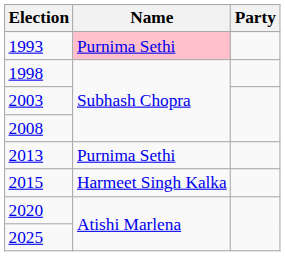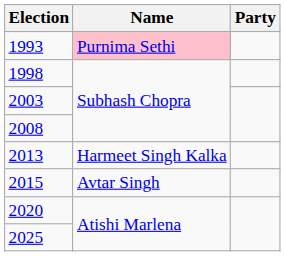2013 | Name: Purnima Sethi -> Harmeet Singh Kalka
2015 | Name: Harmeet Singh Kalka -> Avtar Singh
